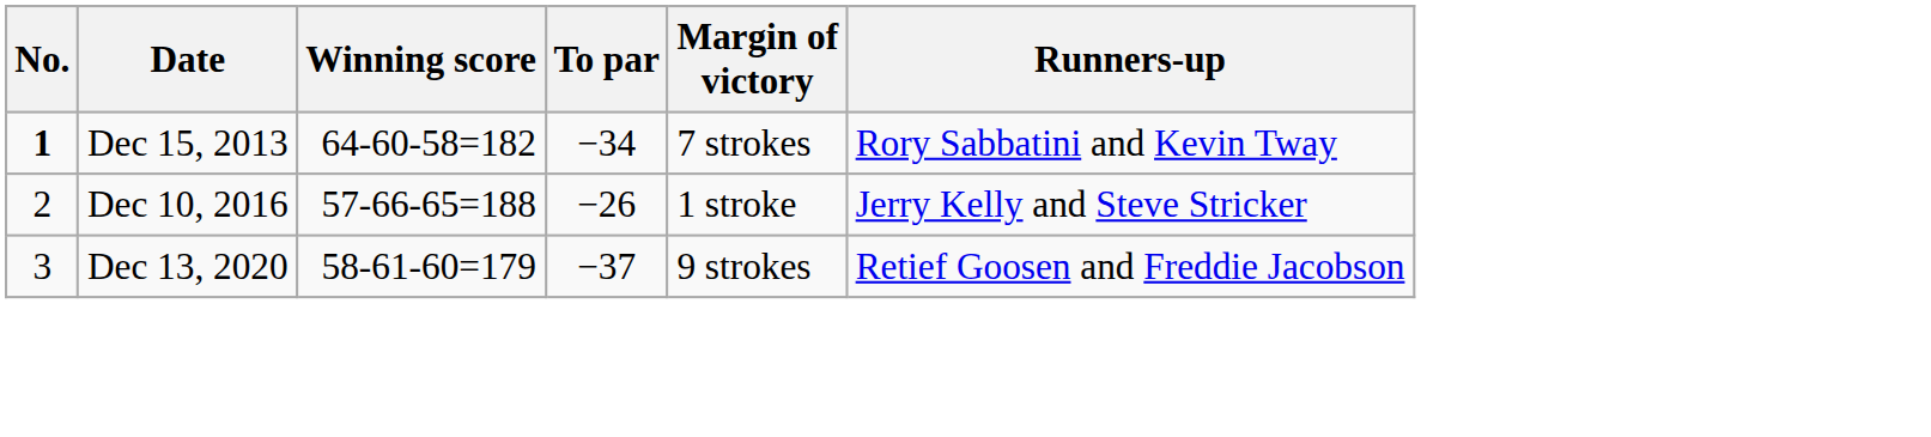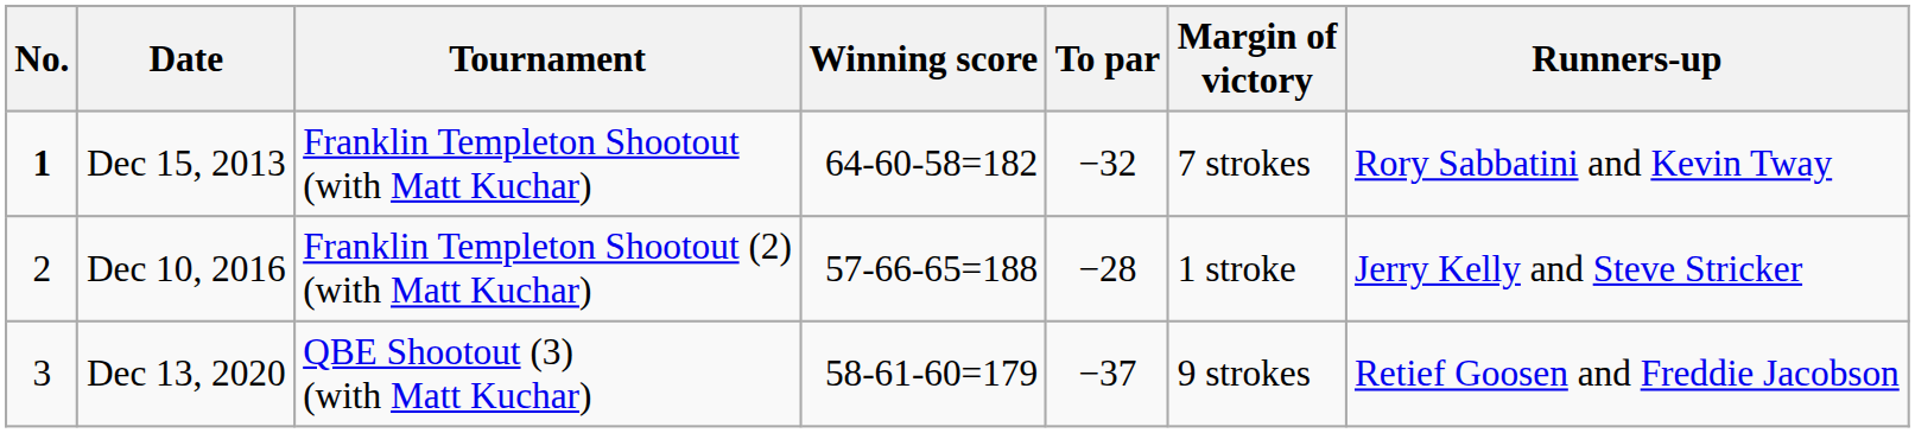+ column: Tournament | Franklin Templeton Shootout (with Matt Kuchar) | Franklin Templeton Shootout (2) (with Matt Kuchar) | QBE Shootout (3) (with Matt Kuchar)
Dec 15, 2013 | To par: −34 -> −32
Dec 10, 2016 | To par: −26 -> −28
